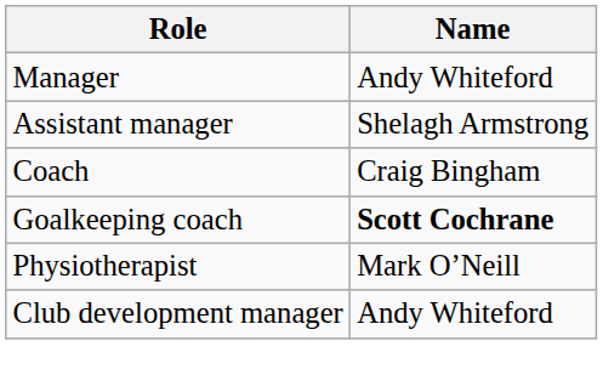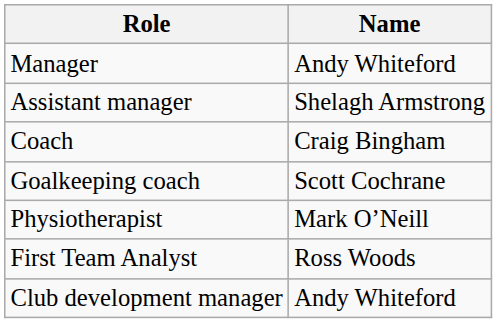Goalkeeping coach | Name: bold -> normal
+ row: First Team Analyst | Ross Woods
